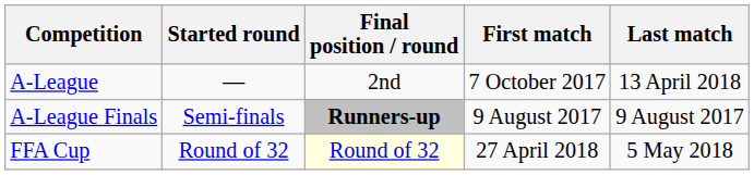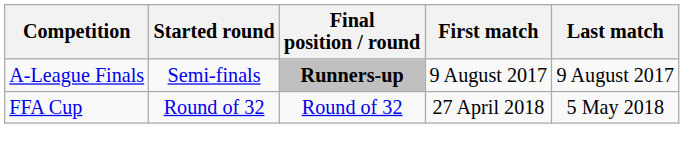- row: A-League | — | 2nd | 7 October 2017 | 13 April 2018
FFA Cup | Final position / round: lightyellow background -> no background
